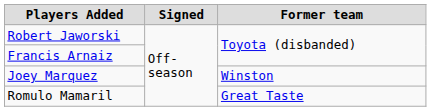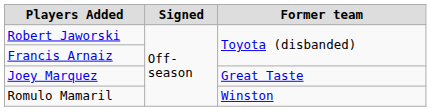Joey Marquez | Former team: Winston -> Great Taste
Romulo Mamaril | Former team: Great Taste -> Winston
